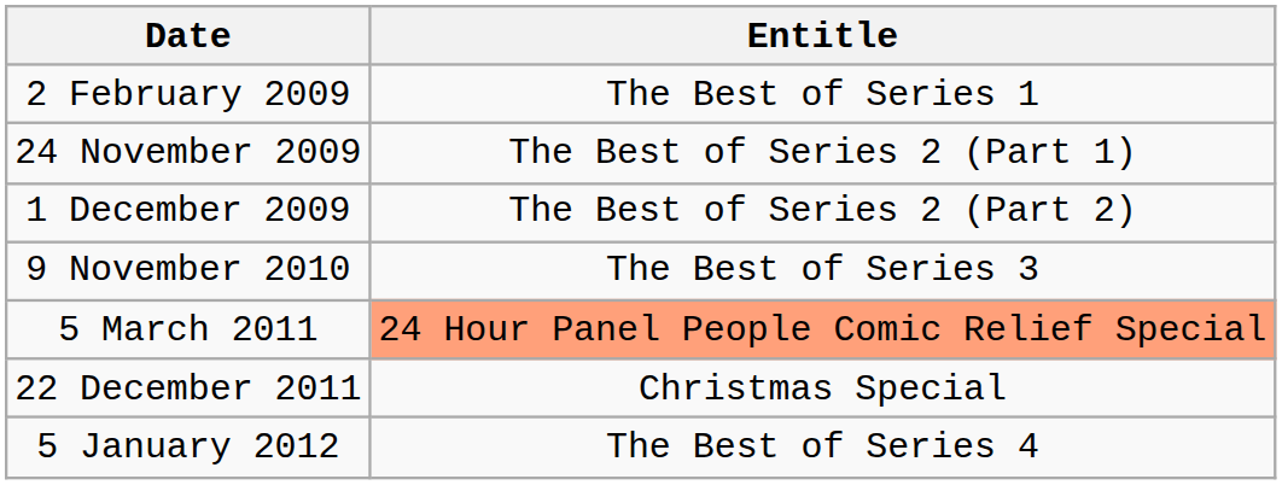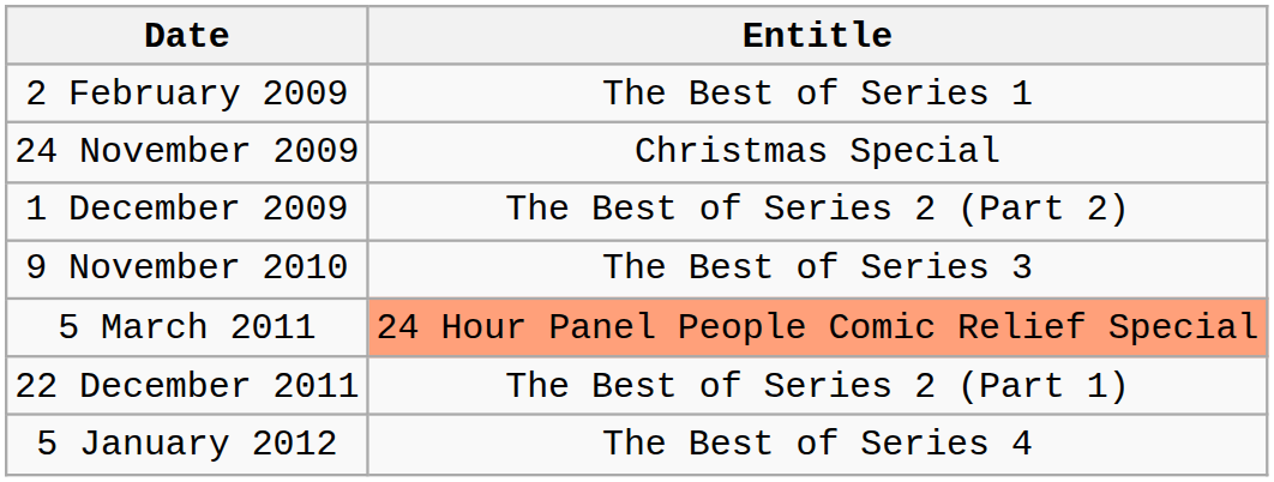24 November 2009 | Entitle: The Best of Series 2 (Part 1) -> Christmas Special
22 December 2011 | Entitle: Christmas Special -> The Best of Series 2 (Part 1)
